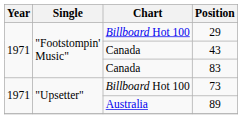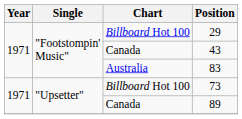83 | Chart: Canada -> Australia
89 | Chart: Australia -> Canada
